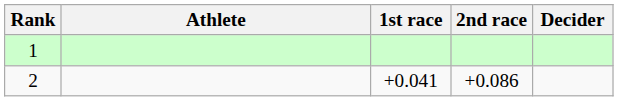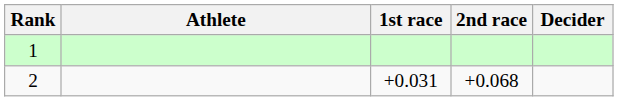2 | 1st race: +0.041 -> +0.031
2 | 2nd race: +0.086 -> +0.068
